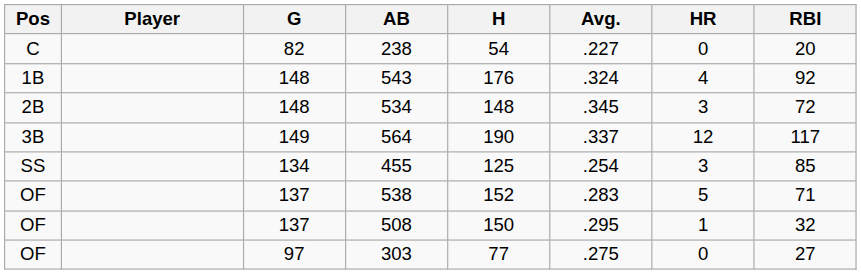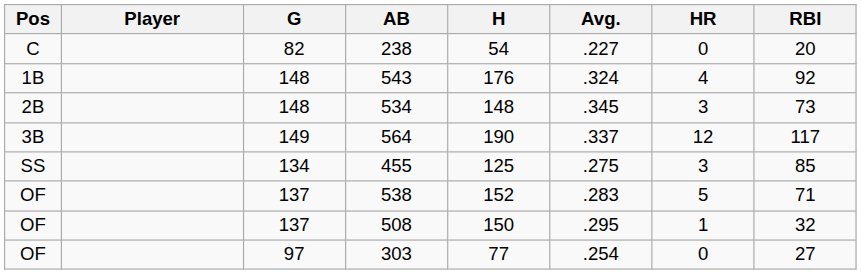534 | RBI: 72 -> 73
455 | Avg.: .254 -> .275
303 | Avg.: .275 -> .254
